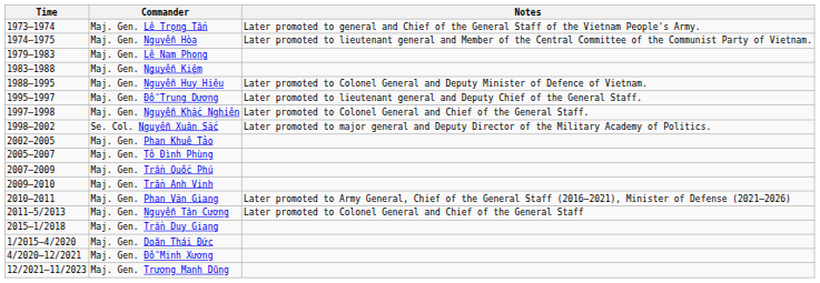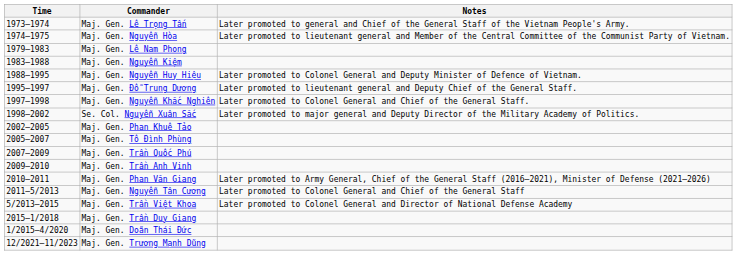+ row: 5/2013–2015 | Maj. Gen. Trần Việt Khoa | Later promoted to Colonel General and Director of National Defense Academy
- row: 4/2020–12/2021 | Maj. Gen. Đỗ Minh Xương
